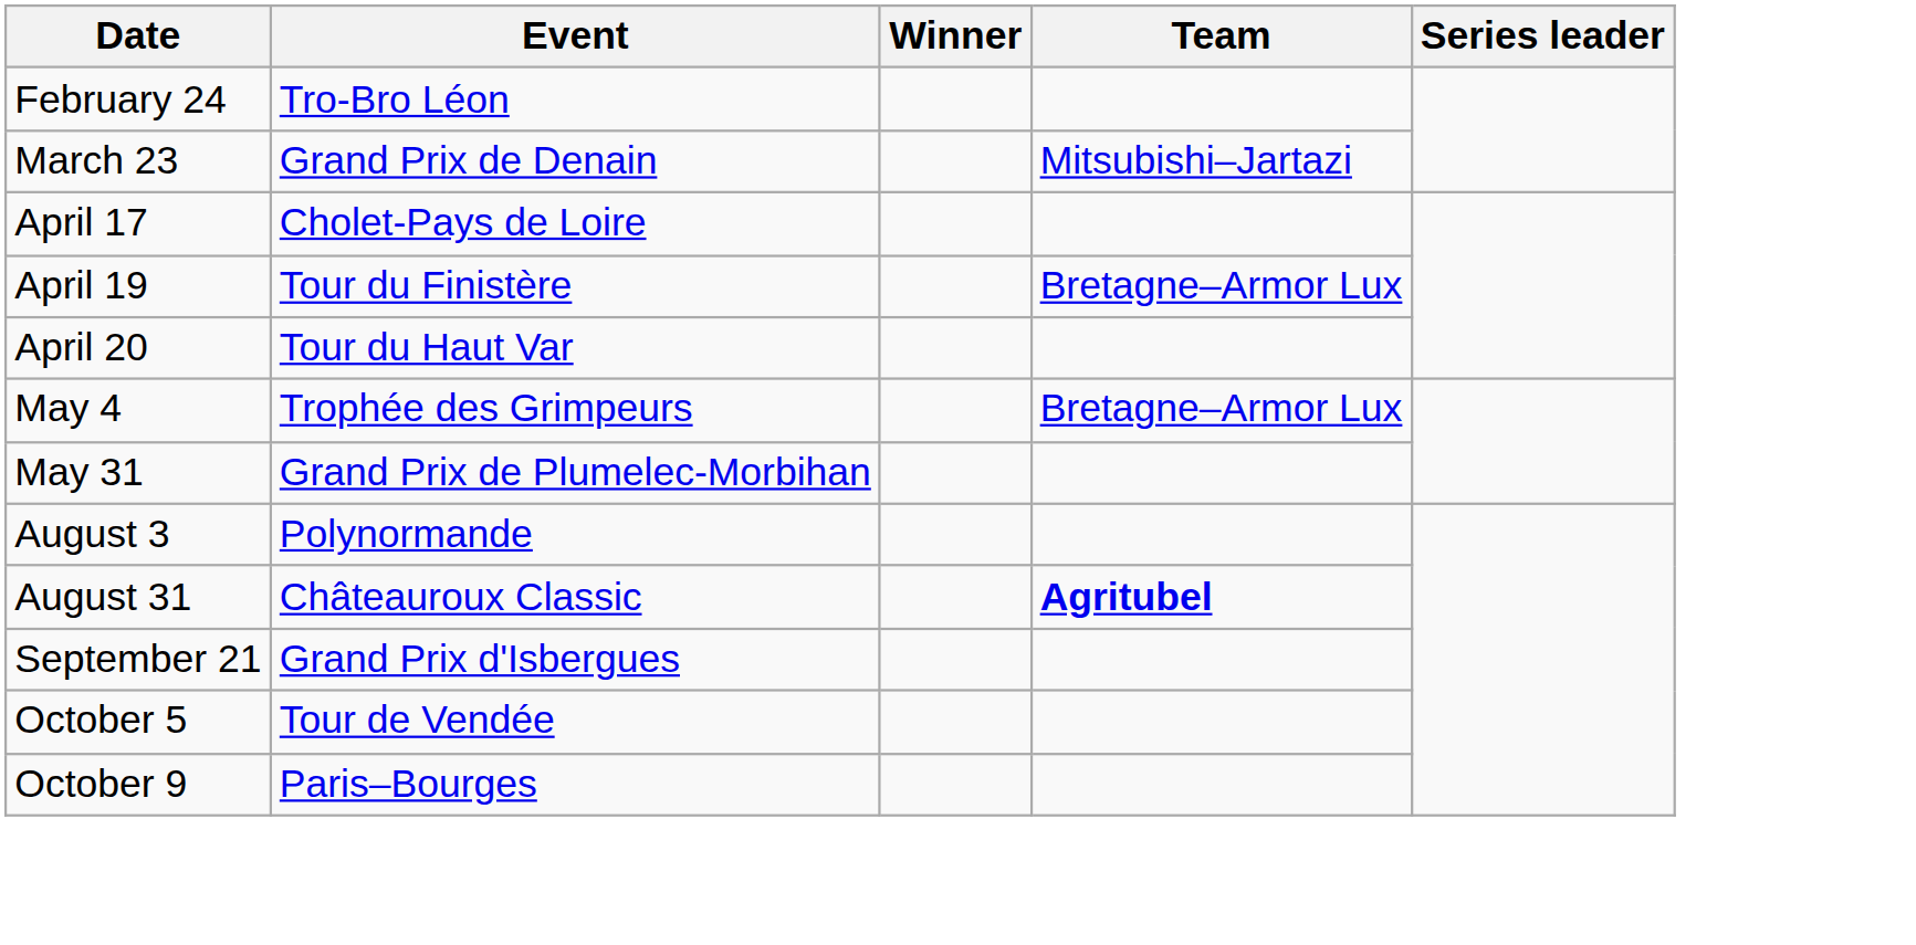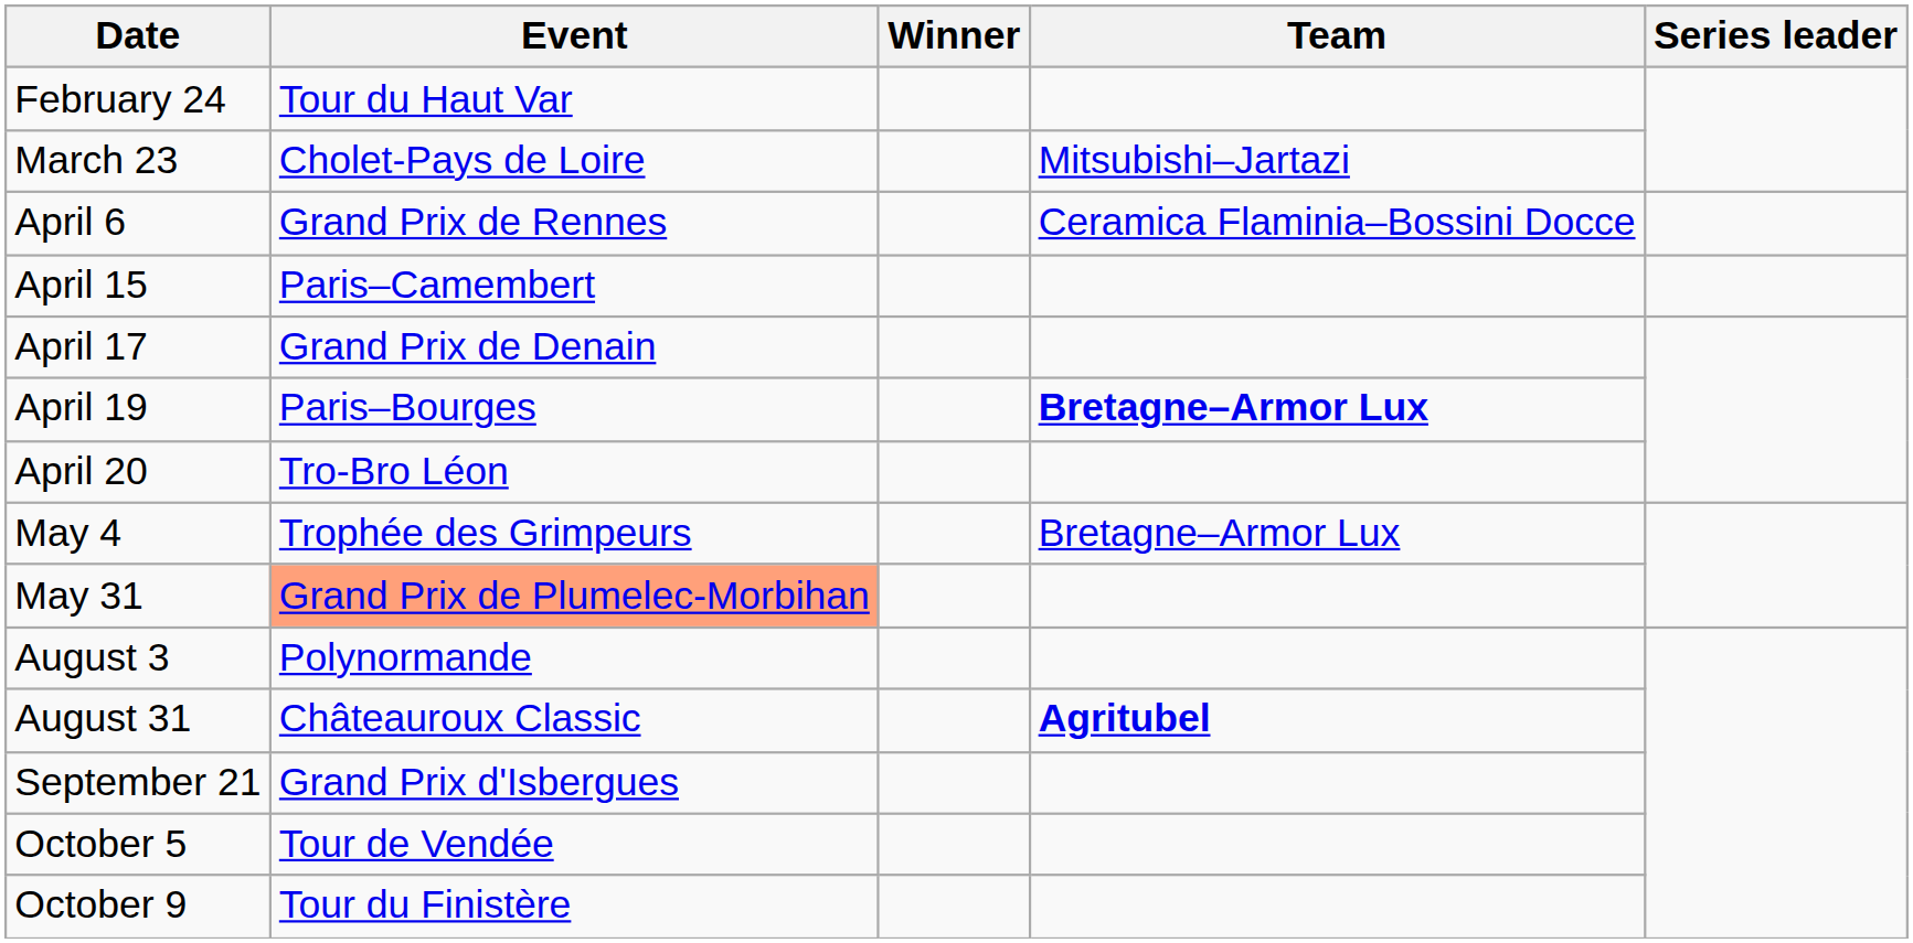February 24 | Event: Tro-Bro Léon -> Tour du Haut Var
March 23 | Event: Grand Prix de Denain -> Cholet-Pays de Loire
+ row: April 6 | Grand Prix de Rennes | Ceramica Flaminia–Bossini Docce
+ row: April 15 | Paris–Camembert
April 17 | Event: Cholet-Pays de Loire -> Grand Prix de Denain
April 19 | Event: Tour du Finistère -> Paris–Bourges
April 19 | Team: normal -> bold
April 20 | Event: Tour du Haut Var -> Tro-Bro Léon
May 31 | Event: no background -> lightsalmon background
October 9 | Event: Paris–Bourges -> Tour du Finistère
